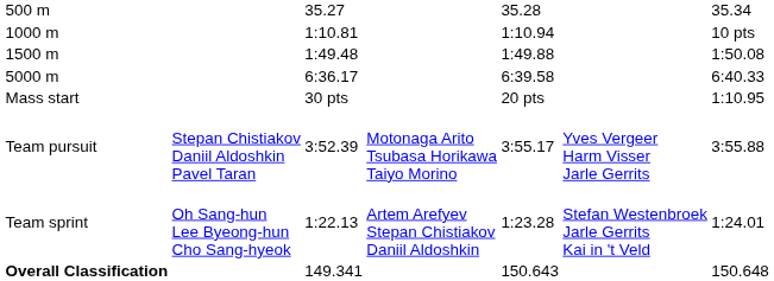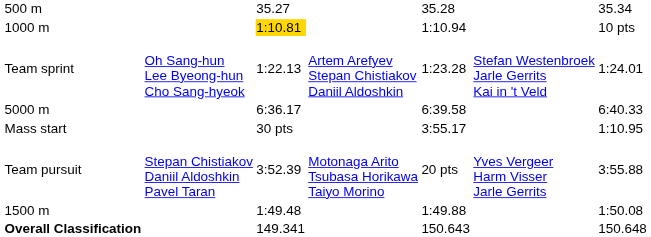1000 m | column 3: no background -> gold background
rows swapped: 1500 m <-> Team sprint
Mass start | column 5: 20 pts -> 3:55.17
Team pursuit | column 5: 3:55.17 -> 20 pts
